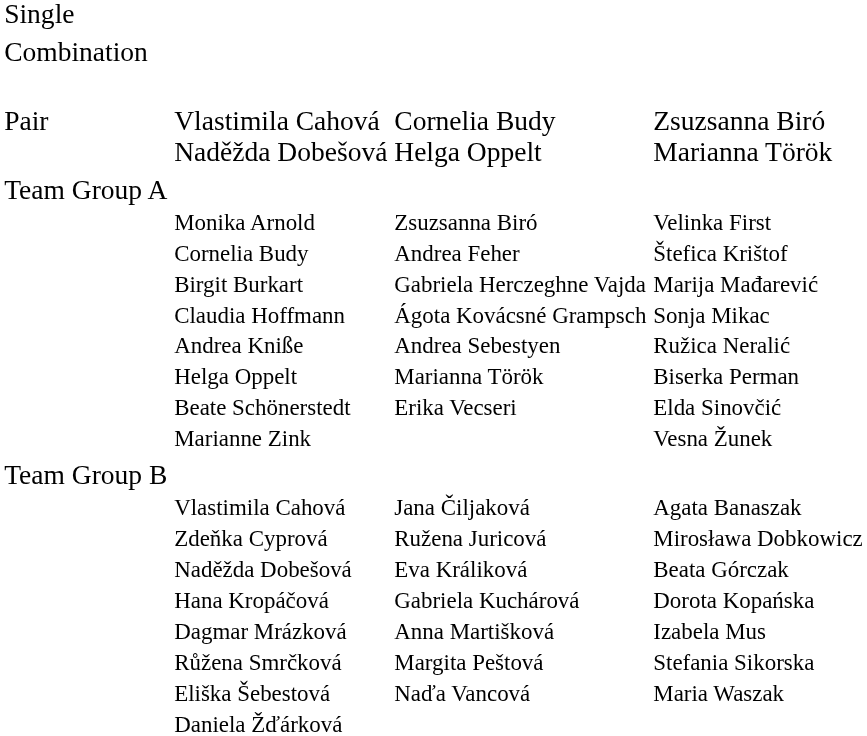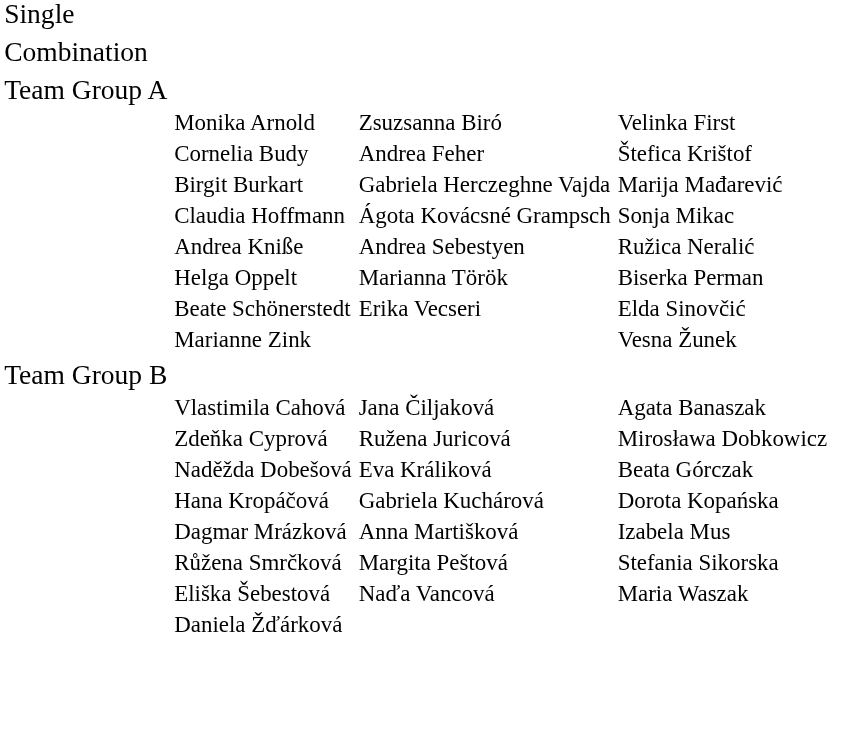- row: Pair | Vlastimila Cahová Naděžda Dobešová | Cornelia Budy Helga Oppelt | Zsuzsanna Biró Marianna Török
